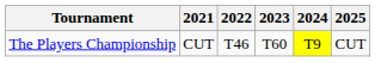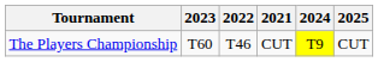columns swapped: 2021 <-> 2023
